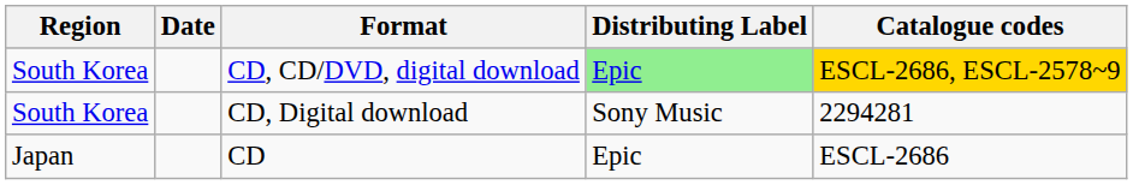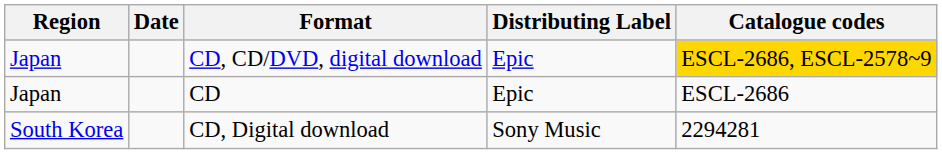CD, CD/DVD, digital download | Region: South Korea -> Japan
CD, CD/DVD, digital download | Distributing Label: lightgreen background -> no background
rows swapped: CD, Digital download <-> CD
